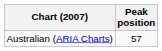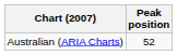Australian (ARIA Charts) | Peak position: 57 -> 52
